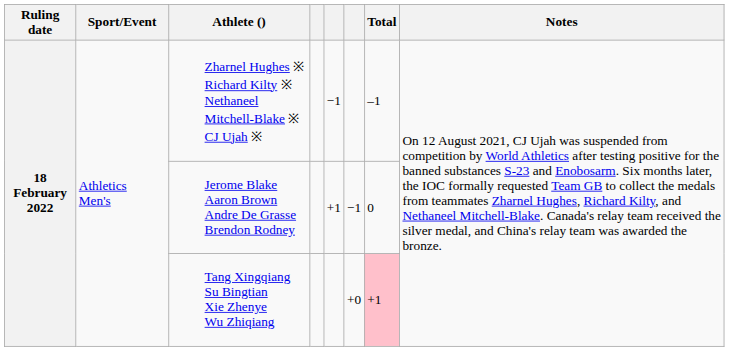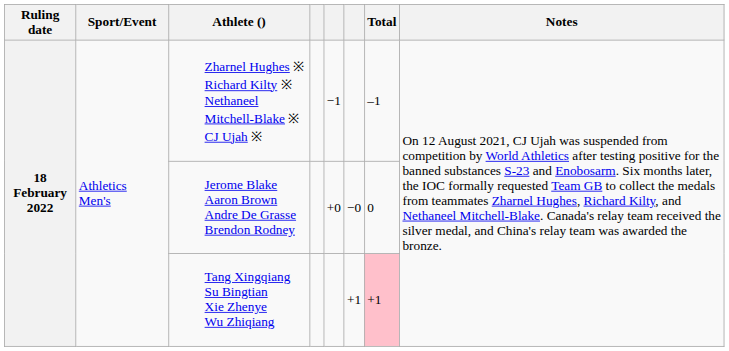Jerome Blake Aaron Brown Andre De Grasse Brendon Rodney | column 5: +1 -> +0
Jerome Blake Aaron Brown Andre De Grasse Brendon Rodney | column 6: −1 -> −0
Tang Xingqiang Su Bingtian Xie Zhenye Wu Zhiqiang | column 6: +0 -> +1
